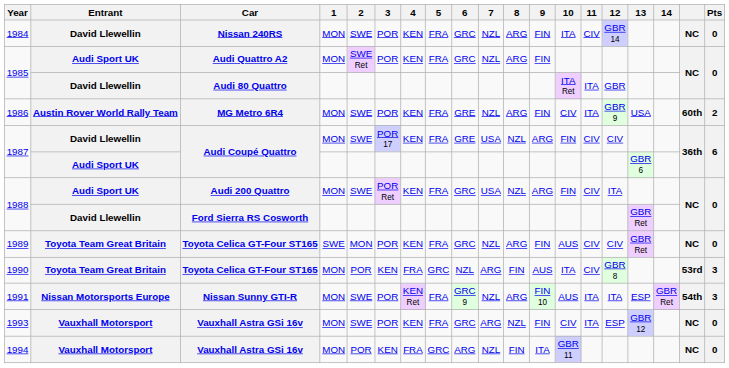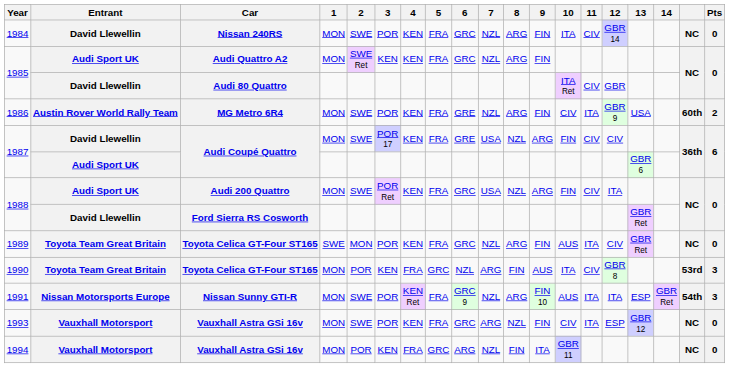1985 / Audi Sport UK | 3: POR -> KEN
1985 / David Llewellin | 11: ITA -> CIV
1989 | 11: CIV -> ITA
